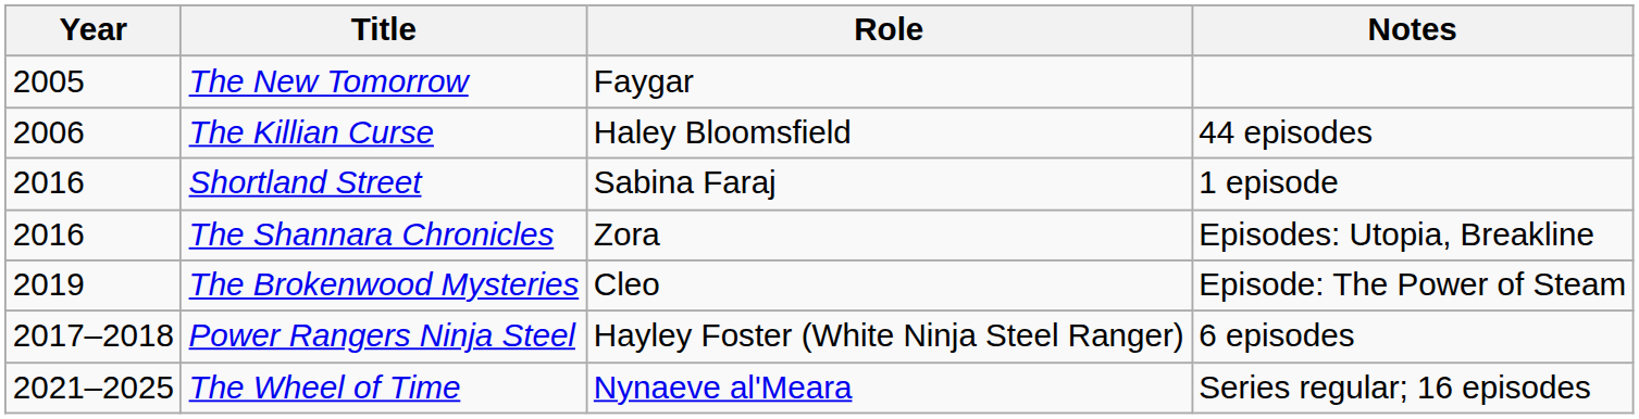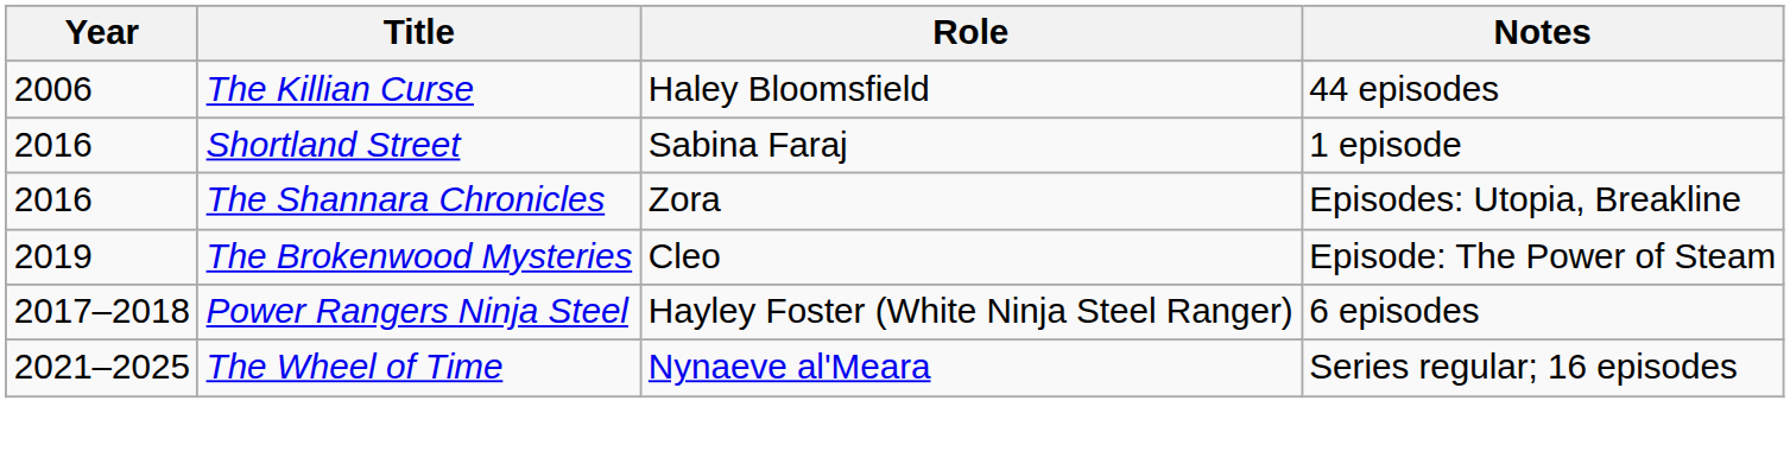- row: 2005 | The New Tomorrow | Faygar
